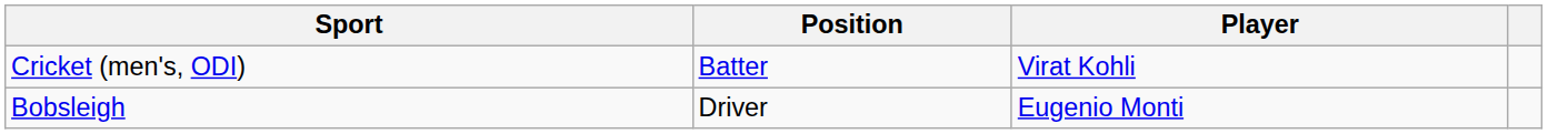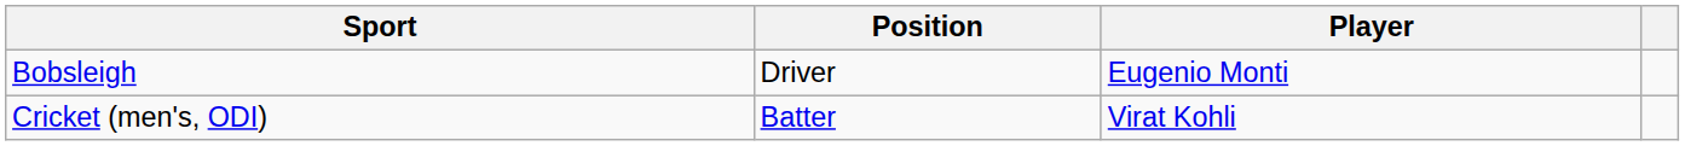rows swapped: Bobsleigh <-> Cricket (men's, ODI)
